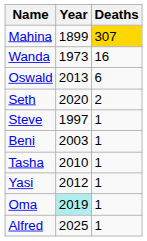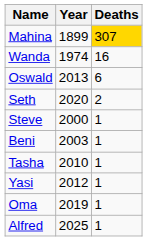Wanda | Year: 1973 -> 1974
Steve | Year: 1997 -> 2000
Oma | Year: paleturquoise background -> no background
